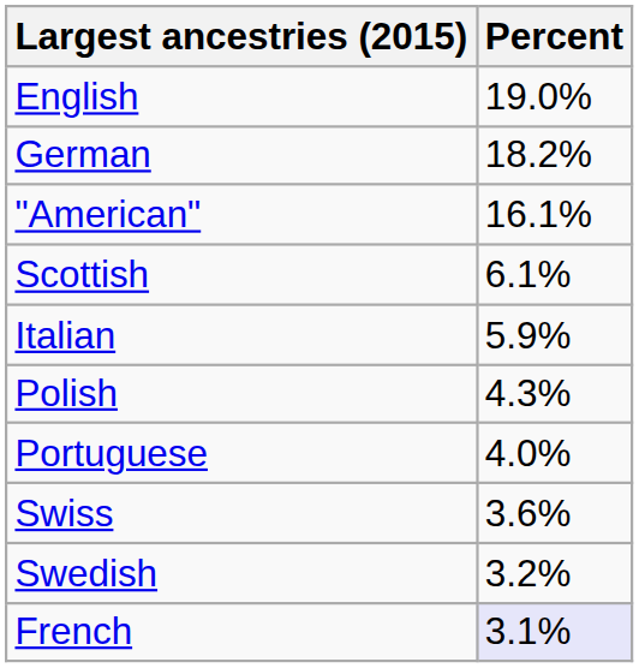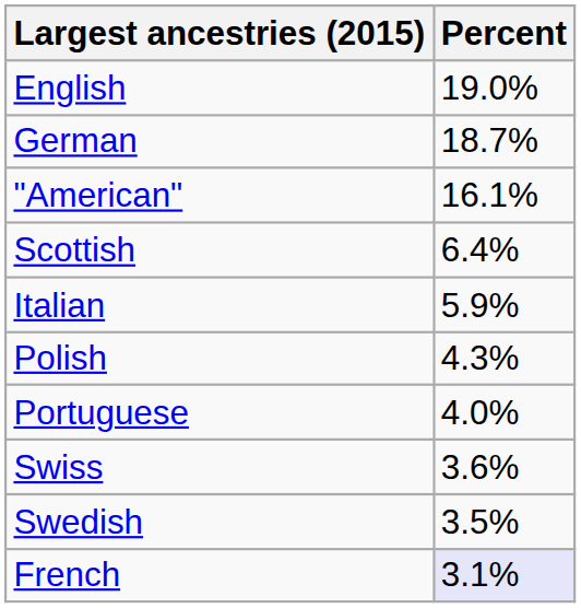German | Percent: 18.2% -> 18.7%
Scottish | Percent: 6.1% -> 6.4%
Swedish | Percent: 3.2% -> 3.5%
